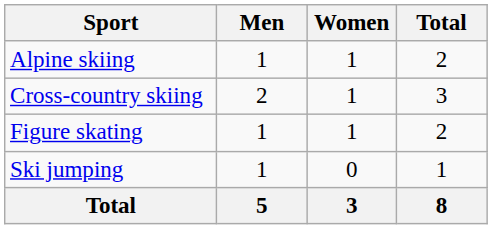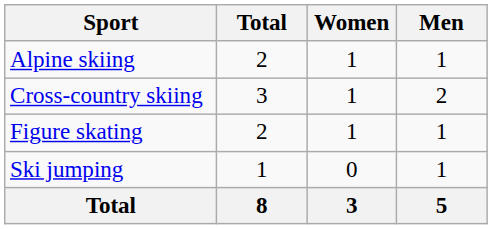columns swapped: Men <-> Total
